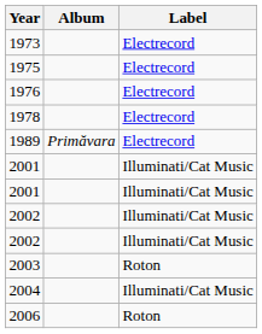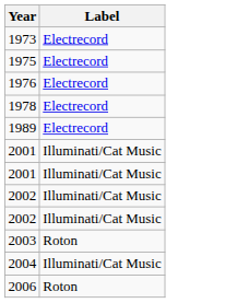- column: Album | Primăvara
